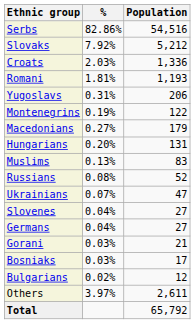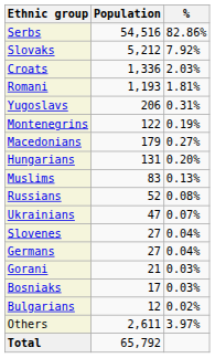columns swapped: Population <-> %
